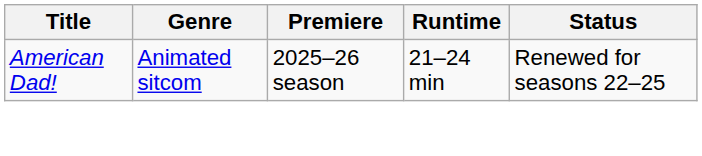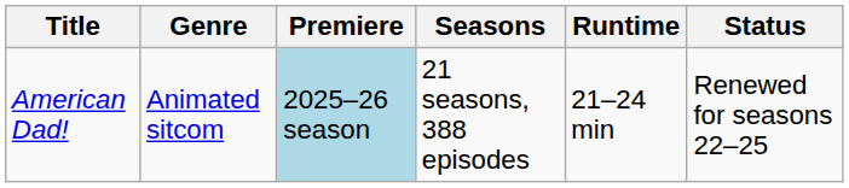+ column: Seasons | 21 seasons, 388 episodes
American Dad! | Premiere: no background -> lightblue background
